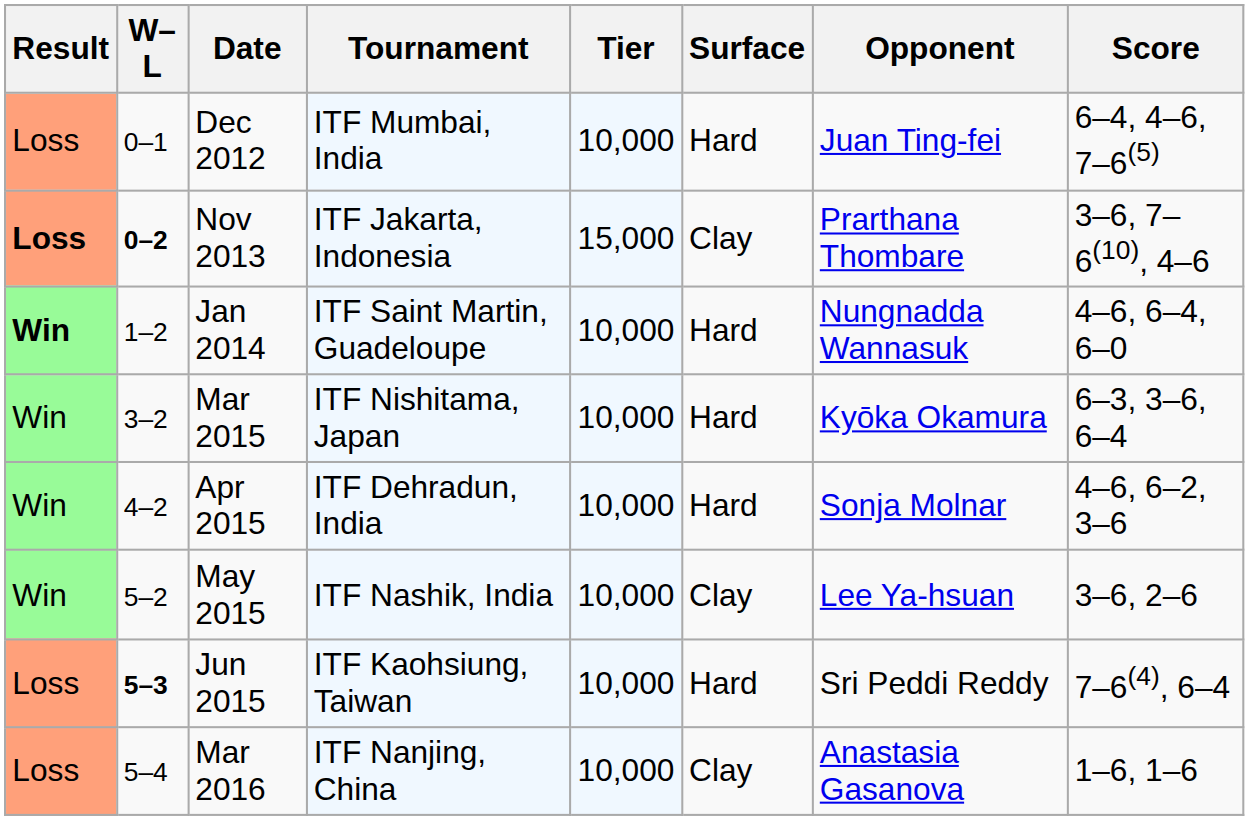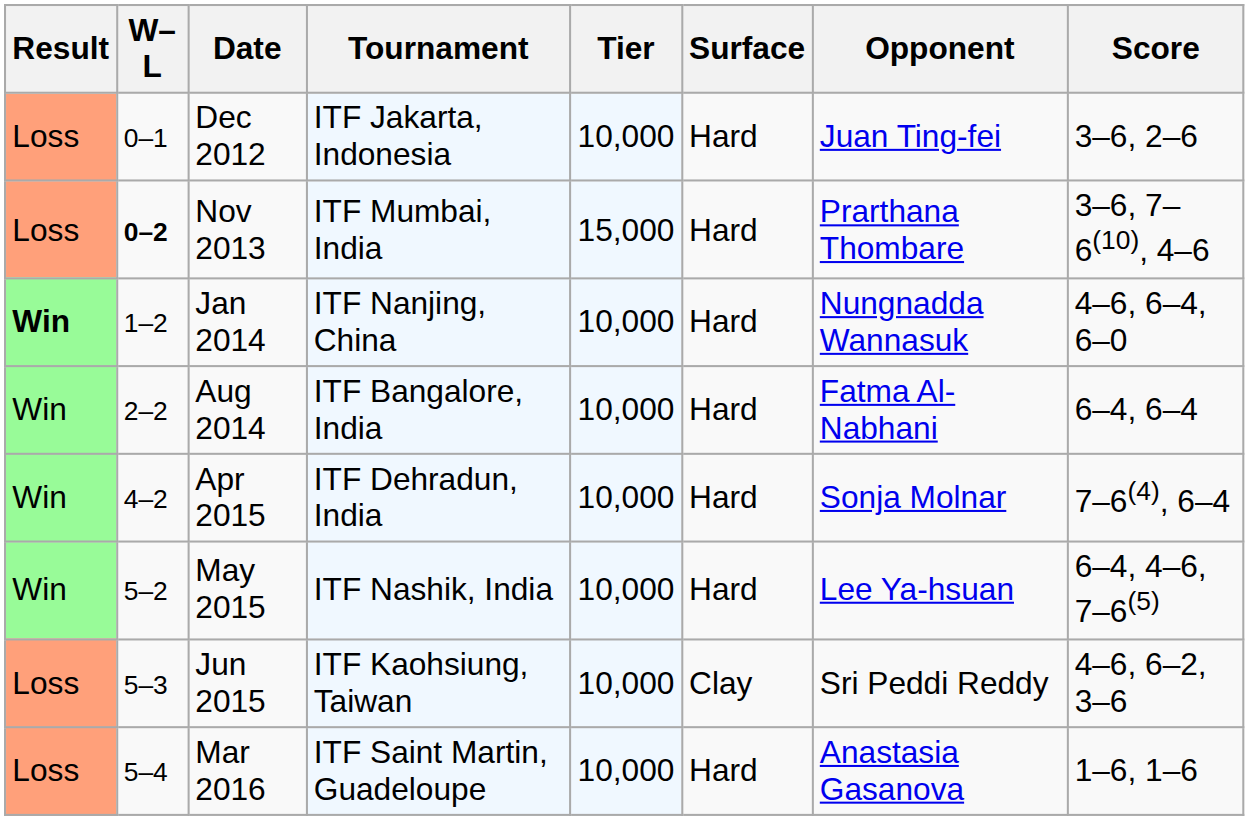Dec 2012 | Tournament: ITF Mumbai, India -> ITF Jakarta, Indonesia
Dec 2012 | Score: 6–4, 4–6, 7–6(5) -> 3–6, 2–6
Nov 2013 | Result: bold -> normal
Nov 2013 | Tournament: ITF Jakarta, Indonesia -> ITF Mumbai, India
Nov 2013 | Surface: Clay -> Hard
Jan 2014 | Tournament: ITF Saint Martin, Guadeloupe -> ITF Nanjing, China
+ row: Win | 2–2 | Aug 2014 | ITF Bangalore, India | 10,000 | Hard | Fatma Al-Nabhani | 6–4, 6–4
- row: Win | 3–2 | Mar 2015 | ITF Nishitama, Japan | 10,000 | Hard | Kyōka Okamura | 6–3, 3–6, 6–4
Apr 2015 | Score: 4–6, 6–2, 3–6 -> 7–6(4), 6–4
May 2015 | Surface: Clay -> Hard
May 2015 | Score: 3–6, 2–6 -> 6–4, 4–6, 7–6(5)
Jun 2015 | W–L: bold -> normal
Jun 2015 | Surface: Hard -> Clay
Jun 2015 | Score: 7–6(4), 6–4 -> 4–6, 6–2, 3–6
Mar 2016 | Tournament: ITF Nanjing, China -> ITF Saint Martin, Guadeloupe
Mar 2016 | Surface: Clay -> Hard
